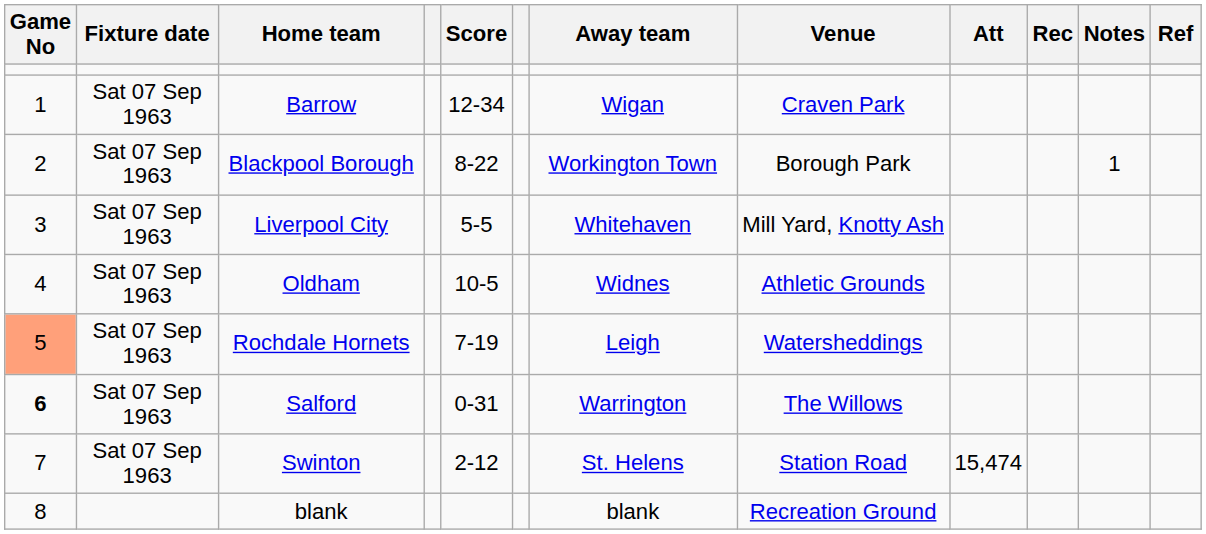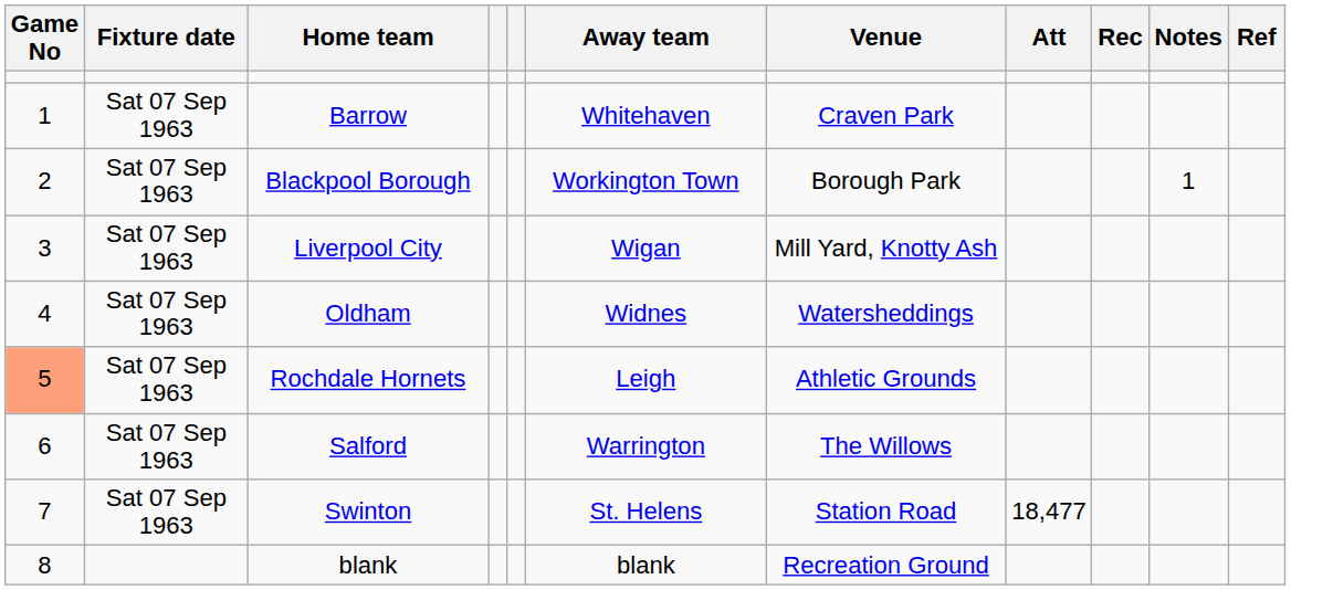- column: Score | 12-34 | 8-22 | 5-5 | 10-5 | 7-19 | 0-31 | 2-12
Barrow | Away team: Wigan -> Whitehaven
Liverpool City | Away team: Whitehaven -> Wigan
Oldham | Venue: Athletic Grounds -> Watersheddings
Rochdale Hornets | Venue: Watersheddings -> Athletic Grounds
Salford | Game No: bold -> normal
Swinton | Att: 15,474 -> 18,477
